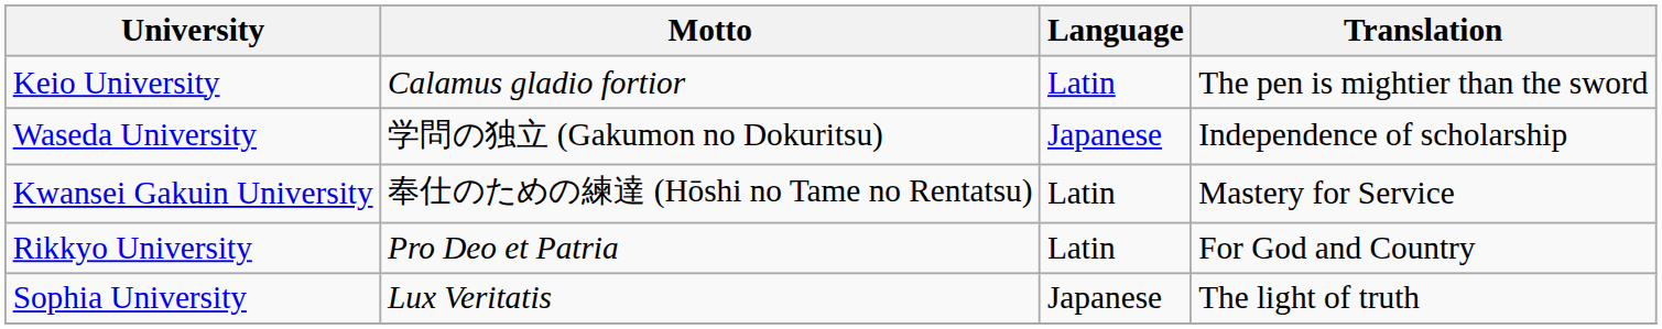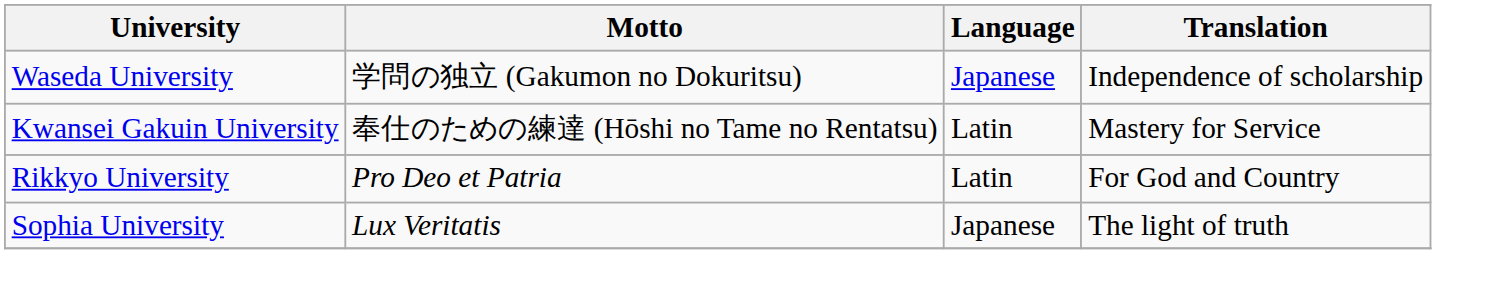- row: Keio University | Calamus gladio fortior | Latin | The pen is mightier than the sword
